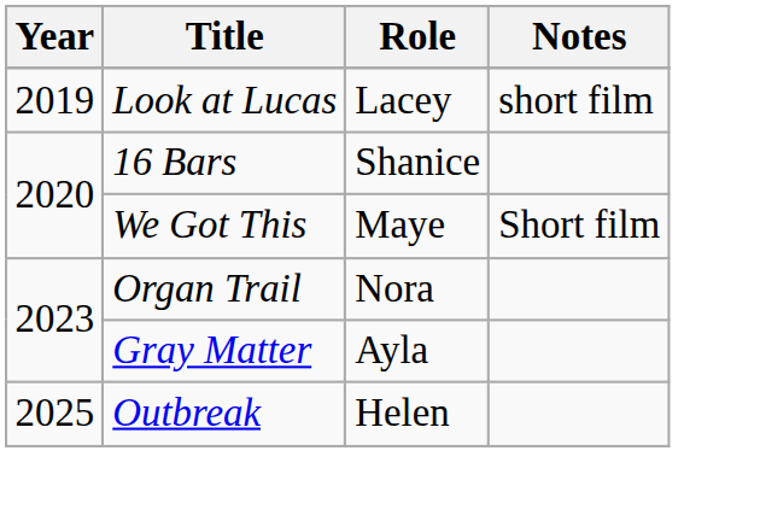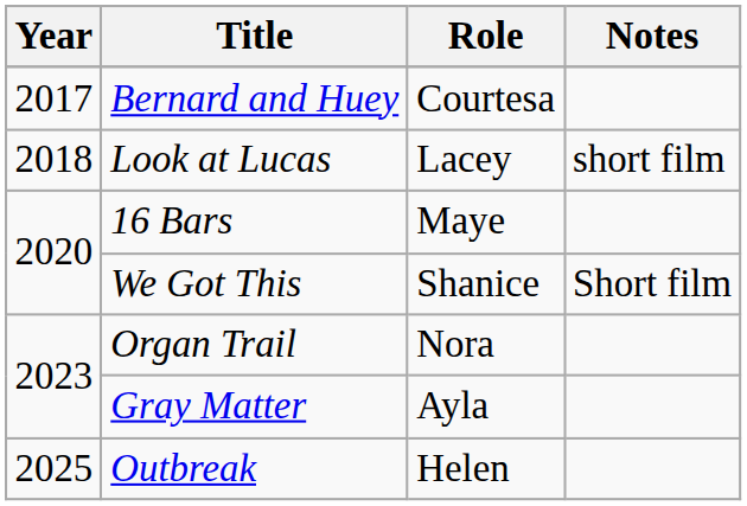+ row: 2017 | Bernard and Huey | Courtesa
Look at Lucas | Year: 2019 -> 2018
16 Bars | Role: Shanice -> Maye
We Got This | Role: Maye -> Shanice
